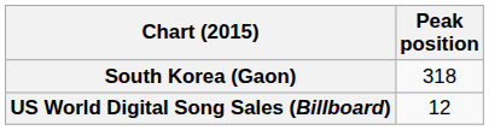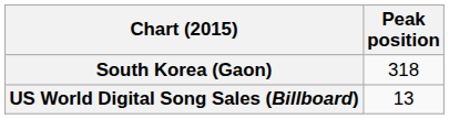US World Digital Song Sales (Billboard) | Peak position: 12 -> 13
